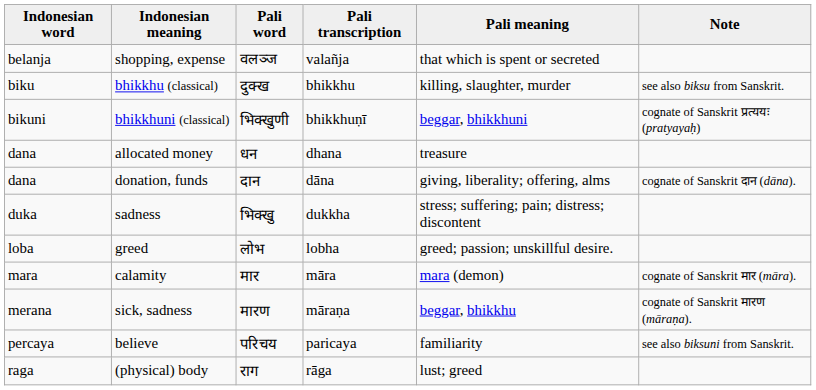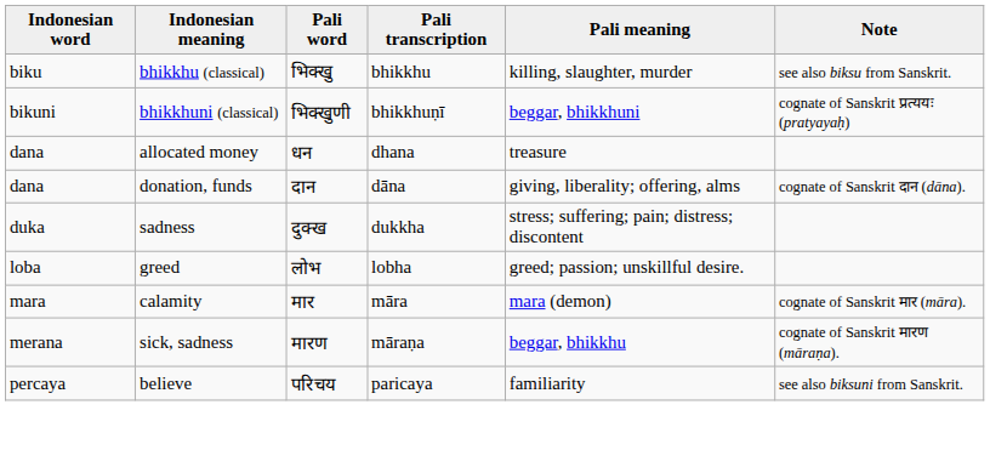- row: belanja | shopping, expense | वलञ्ज | valañja | that which is spent or secreted
bhikkhu (classical) | Pali word: दुक्ख -> भिक्खु
sadness | Pali word: भिक्खु -> दुक्ख
- row: raga | (physical) body | राग | rāga | lust; greed
